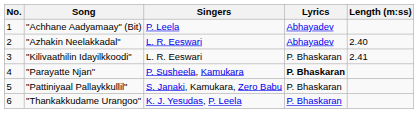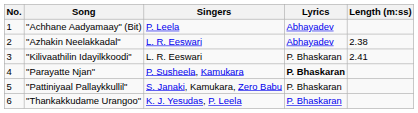"Azhakin Neelakkadal" | Length (m:ss): 2.40 -> 2.38
